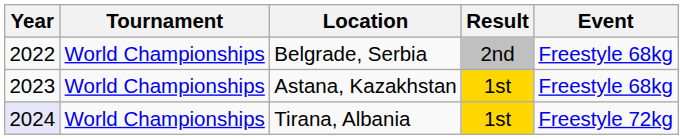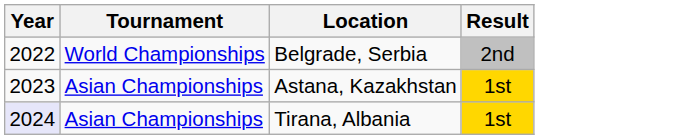- column: Event | Freestyle 68kg | Freestyle 68kg | Freestyle 72kg
Astana, Kazakhstan | Tournament: World Championships -> Asian Championships
Tirana, Albania | Tournament: World Championships -> Asian Championships
